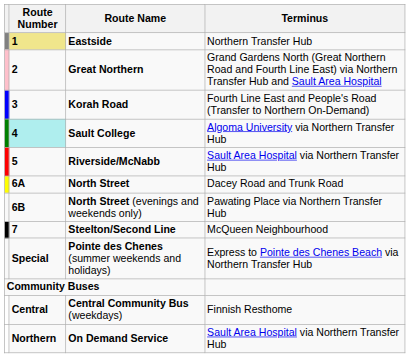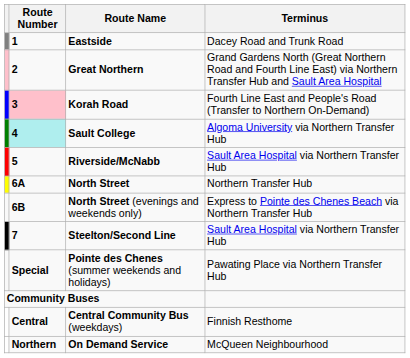Eastside | Route Number: khaki background -> no background
Eastside | Terminus: Northern Transfer Hub -> Dacey Road and Trunk Road
Korah Road | Route Number: no background -> pink background
North Street | Terminus: Dacey Road and Trunk Road -> Northern Transfer Hub
North Street (evenings and weekends only) | Terminus: Pawating Place via Northern Transfer Hub -> Express to Pointe des Chenes Beach via Northern Transfer Hub
Steelton/Second Line | Terminus: McQueen Neighbourhood -> Sault Area Hospital via Northern Transfer Hub
Pointe des Chenes (summer weekends and holidays) | Terminus: Express to Pointe des Chenes Beach via Northern Transfer Hub -> Pawating Place via Northern Transfer Hub
On Demand Service | Terminus: Sault Area Hospital via Northern Transfer Hub -> McQueen Neighbourhood
